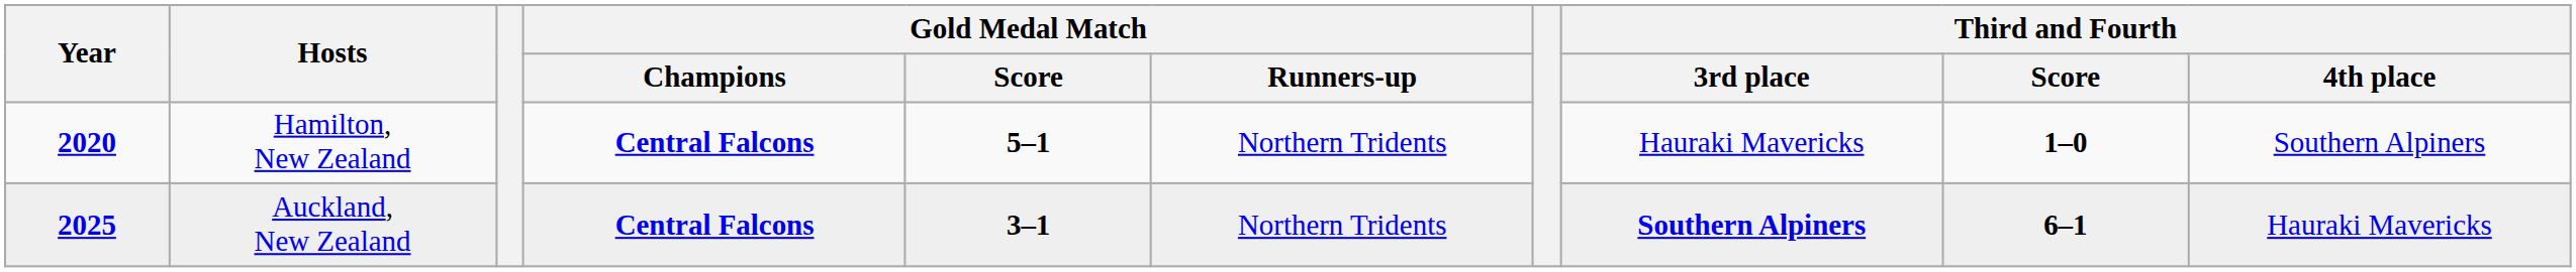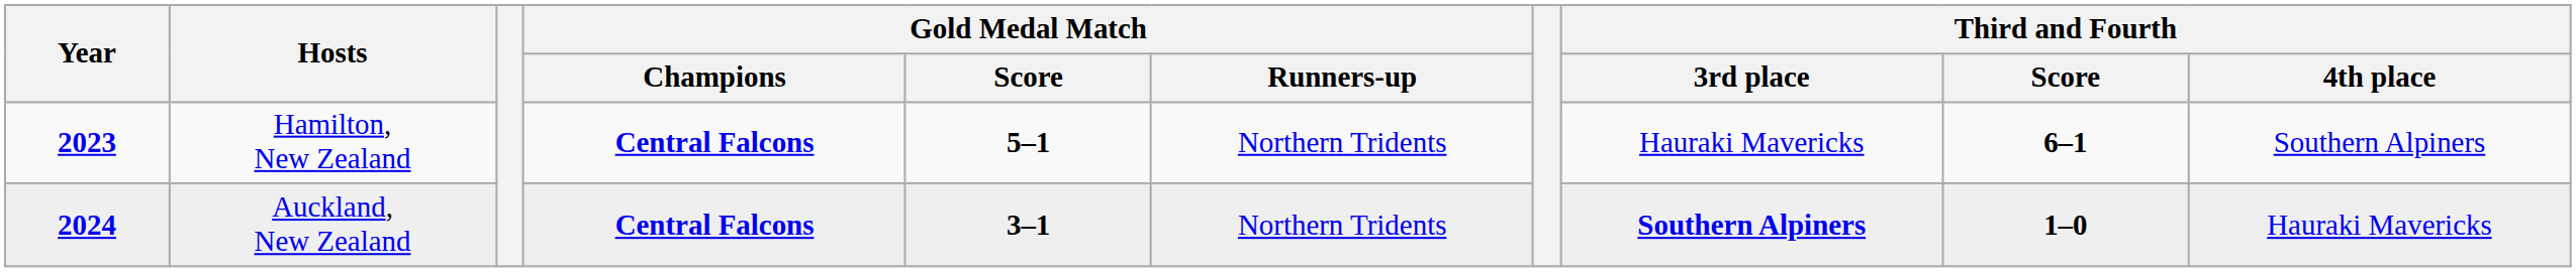Hamilton, New Zealand | Year: 2020 -> 2023
Hamilton, New Zealand | Third and Fourth / Score: 1–0 -> 6–1
Auckland, New Zealand | Year: 2025 -> 2024
Auckland, New Zealand | Third and Fourth / Score: 6–1 -> 1–0
